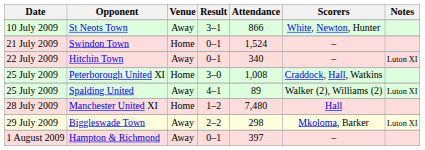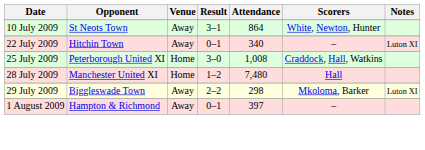St Neots Town | Attendance: 866 -> 864
- row: 21 July 2009 | Swindon Town | Home | 0–1 | 1,524 | –
- row: 25 July 2009 | Spalding United | Away | 4–1 | 89 | Walker (2), Williams (2) | Luton XI
